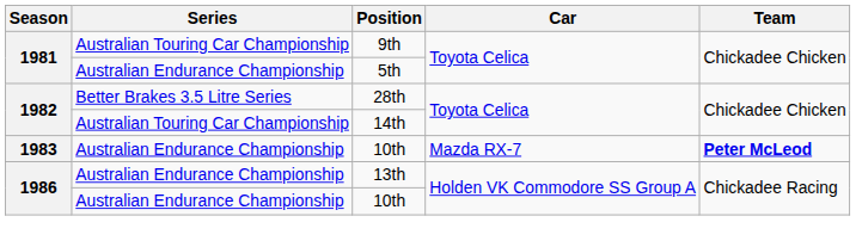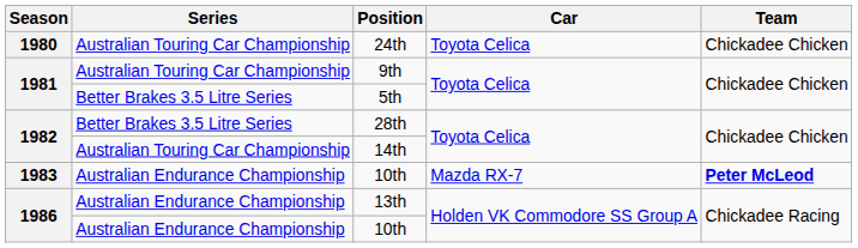+ row: 1980 | Australian Touring Car Championship | 24th | Toyota Celica | Chickadee Chicken
5th | Series: Australian Endurance Championship -> Better Brakes 3.5 Litre Series
